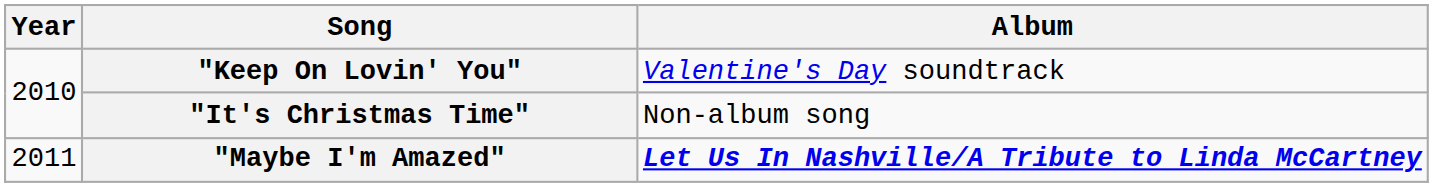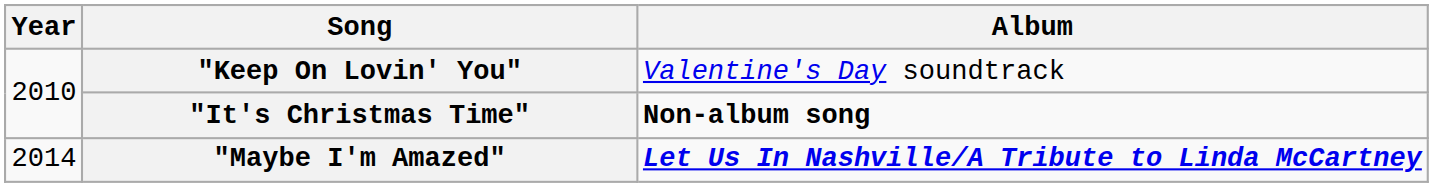"It's Christmas Time" | Album: normal -> bold
"Maybe I'm Amazed" | Year: 2011 -> 2014
